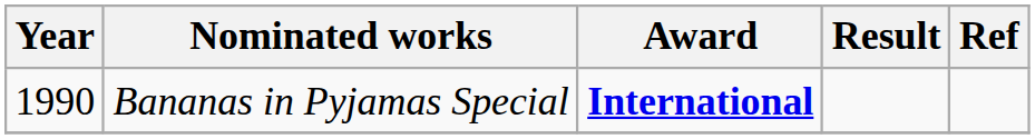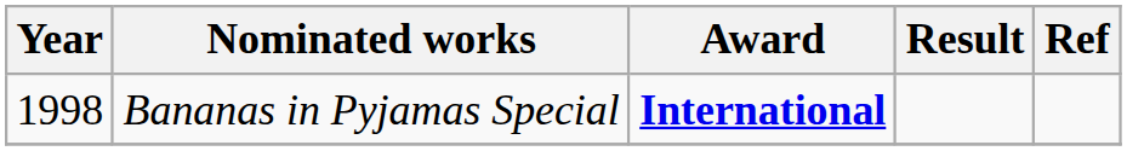Bananas in Pyjamas Special | Year: 1990 -> 1998
